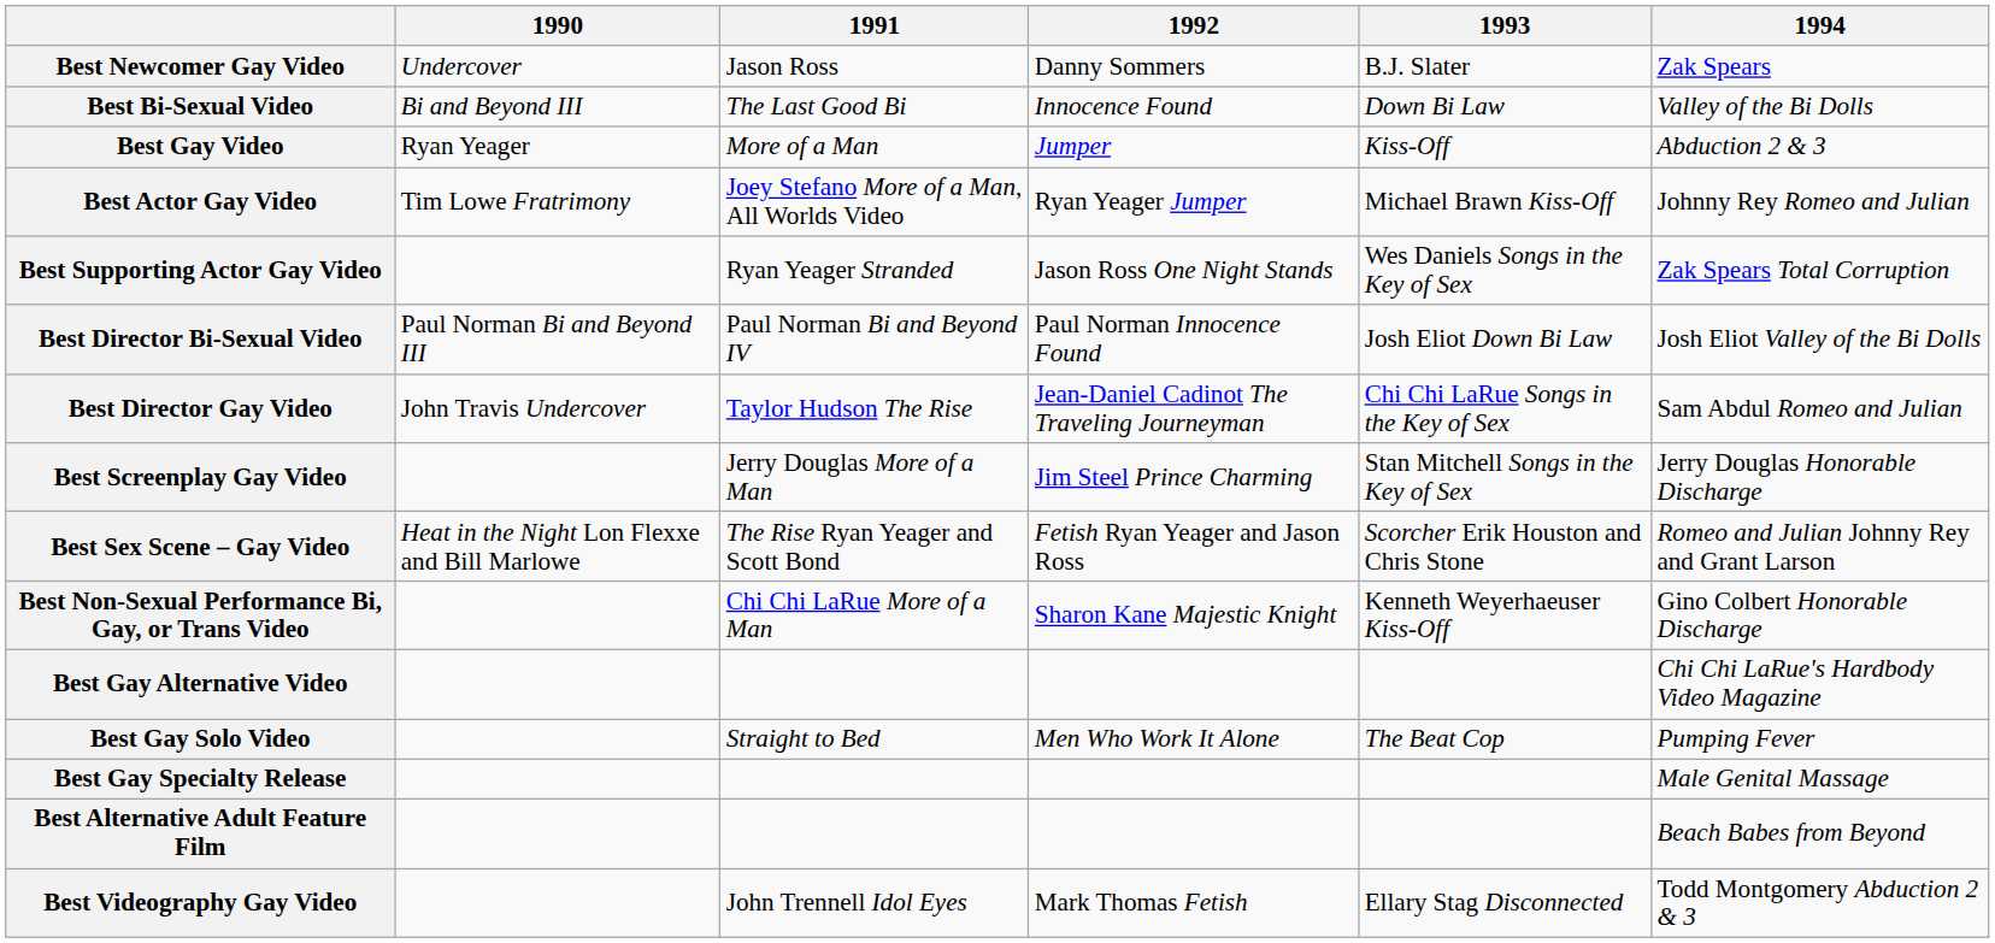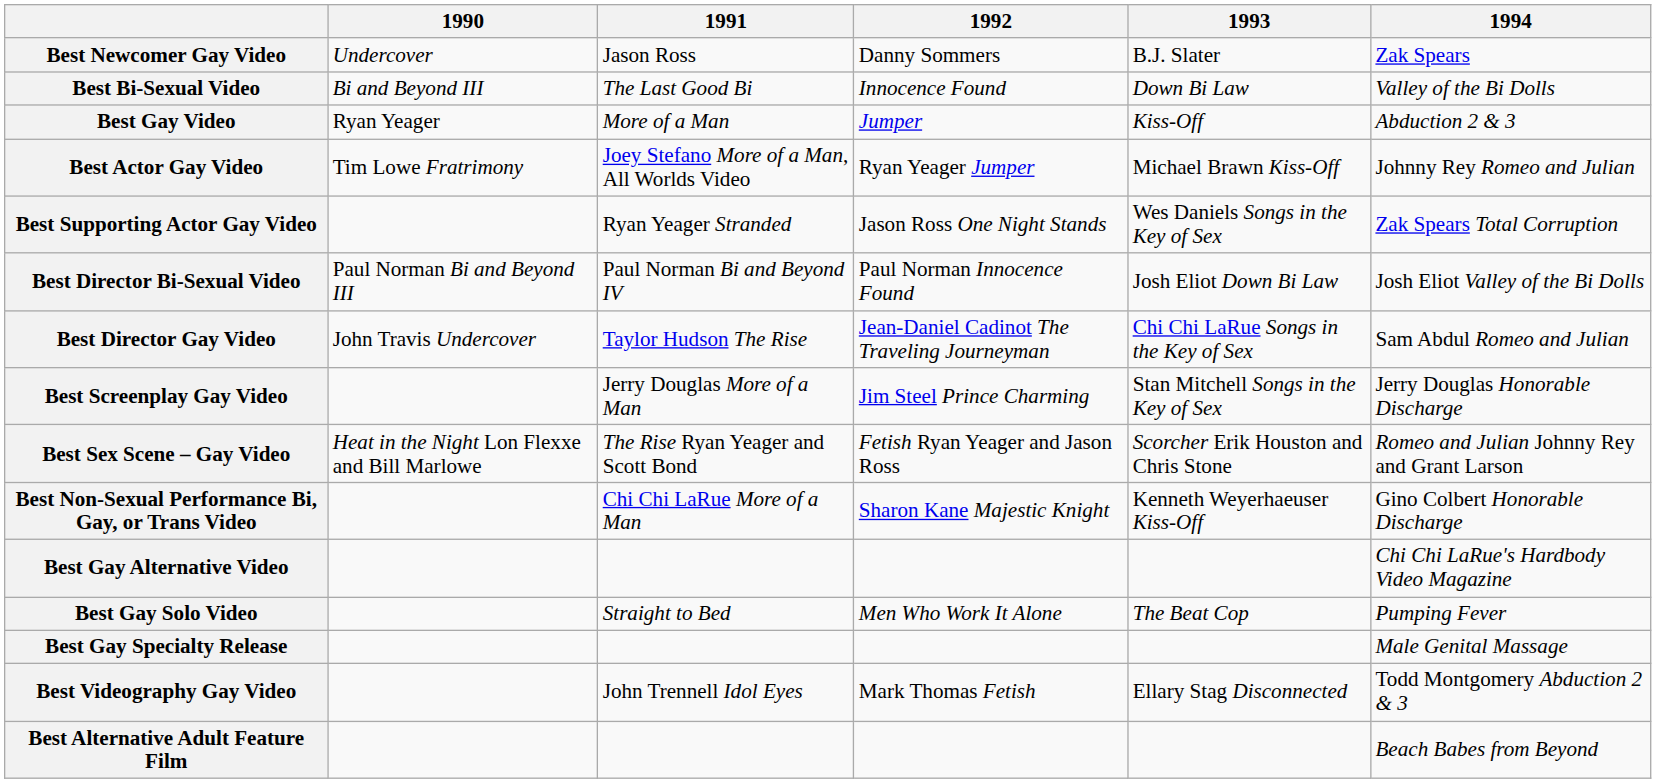rows swapped: Best Videography Gay Video <-> Best Alternative Adult Feature Film
